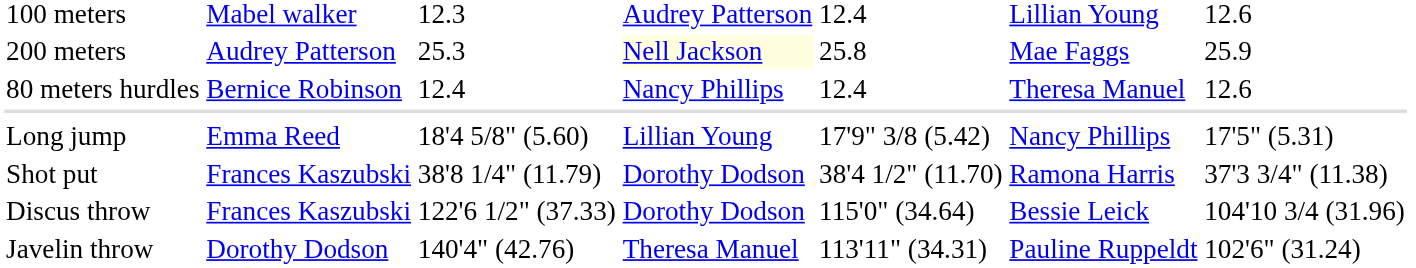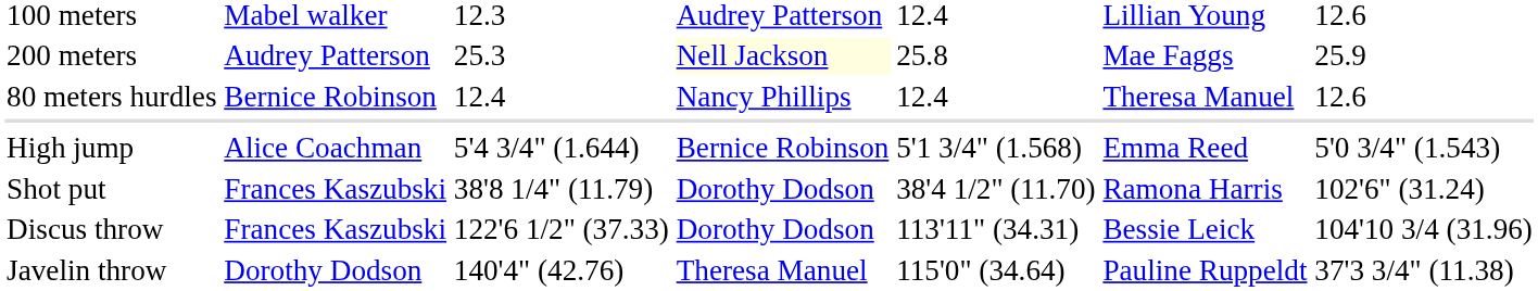+ row: High jump | Alice Coachman | 5'4 3/4" (1.644) | Bernice Robinson | 5'1 3/4" (1.568) | Emma Reed | 5'0 3/4" (1.543)
- row: Long jump | Emma Reed | 18'4 5/8" (5.60) | Lillian Young | 17'9" 3/8 (5.42) | Nancy Phillips | 17'5" (5.31)
Shot put | column 7: 37'3 3/4" (11.38) -> 102'6" (31.24)
Discus throw | column 5: 115'0" (34.64) -> 113'11" (34.31)
Javelin throw | column 5: 113'11" (34.31) -> 115'0" (34.64)
Javelin throw | column 7: 102'6" (31.24) -> 37'3 3/4" (11.38)
